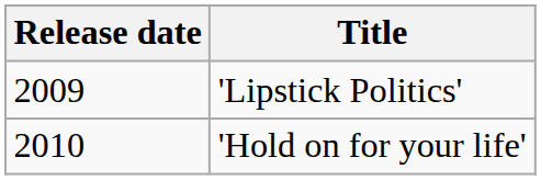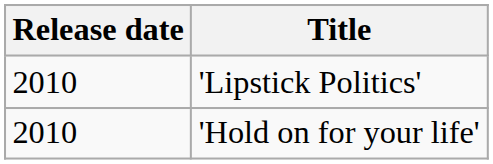'Lipstick Politics' | Release date: 2009 -> 2010
